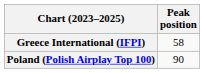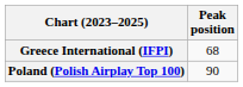Greece International (IFPI) | Peak position: 58 -> 68
